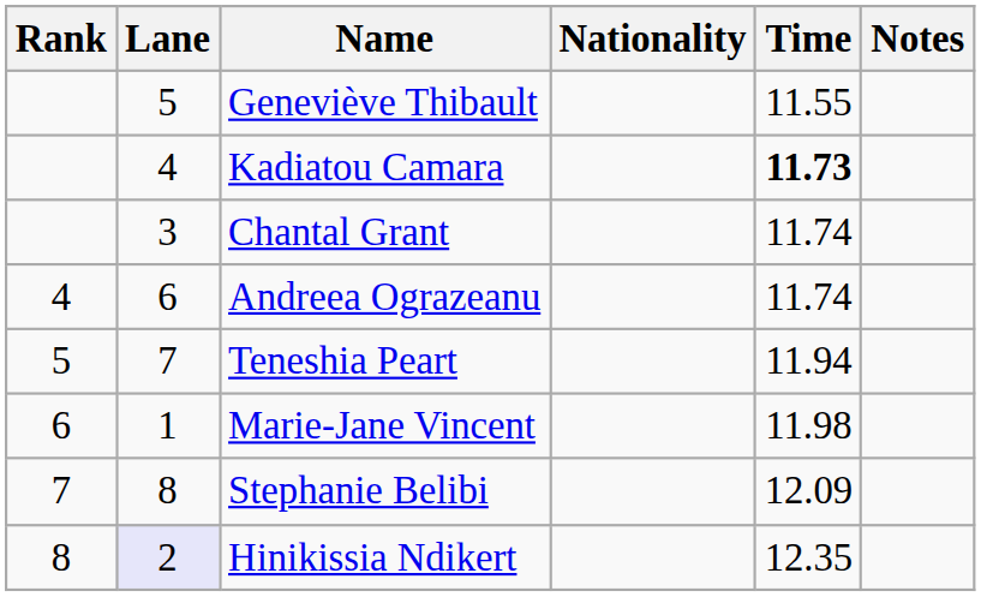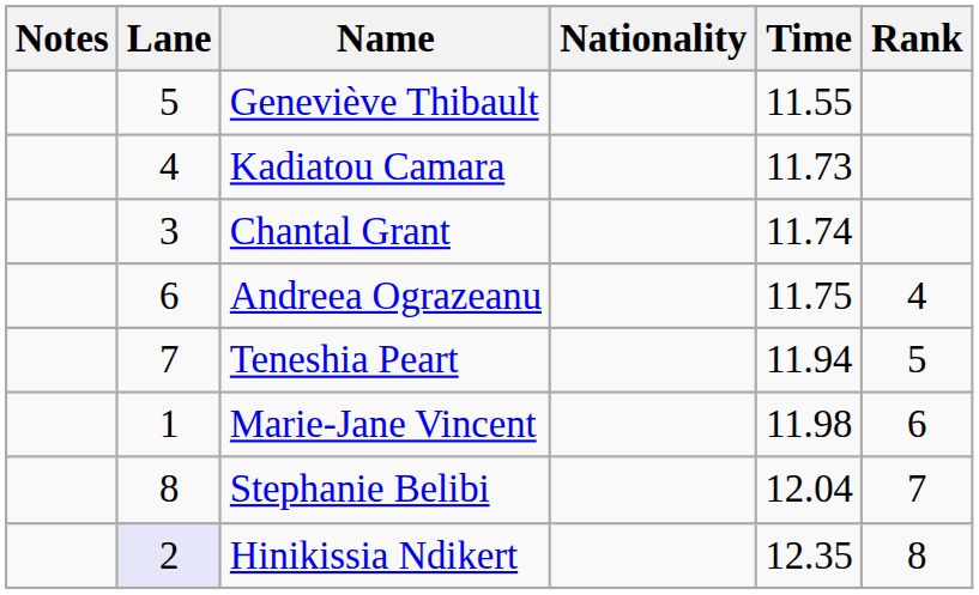columns swapped: Rank <-> Notes
Kadiatou Camara | Time: bold -> normal
Andreea Ograzeanu | Time: 11.74 -> 11.75
Stephanie Belibi | Time: 12.09 -> 12.04
